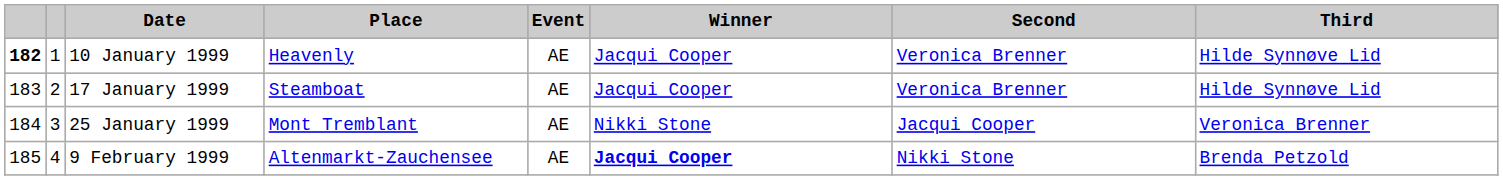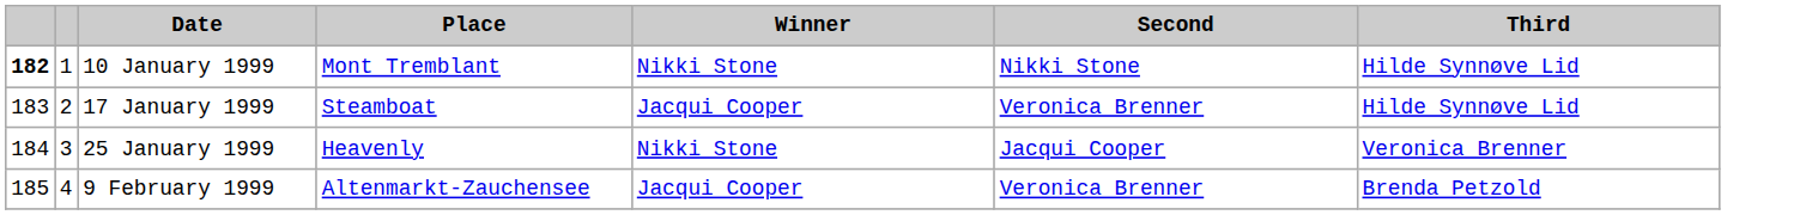- column: Event | AE | AE | AE | AE
10 January 1999 | Place: Heavenly -> Mont Tremblant
10 January 1999 | Winner: Jacqui Cooper -> Nikki Stone
10 January 1999 | Second: Veronica Brenner -> Nikki Stone
25 January 1999 | Place: Mont Tremblant -> Heavenly
9 February 1999 | Winner: bold -> normal
9 February 1999 | Second: Nikki Stone -> Veronica Brenner
